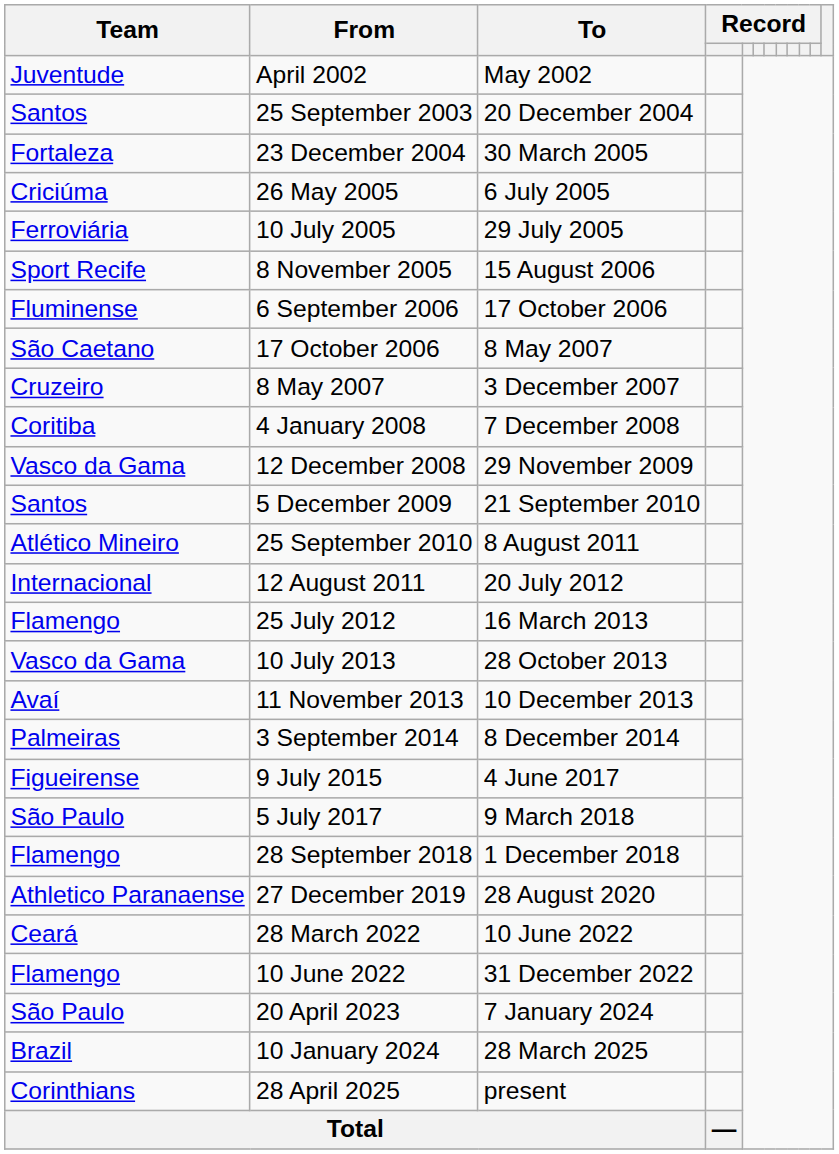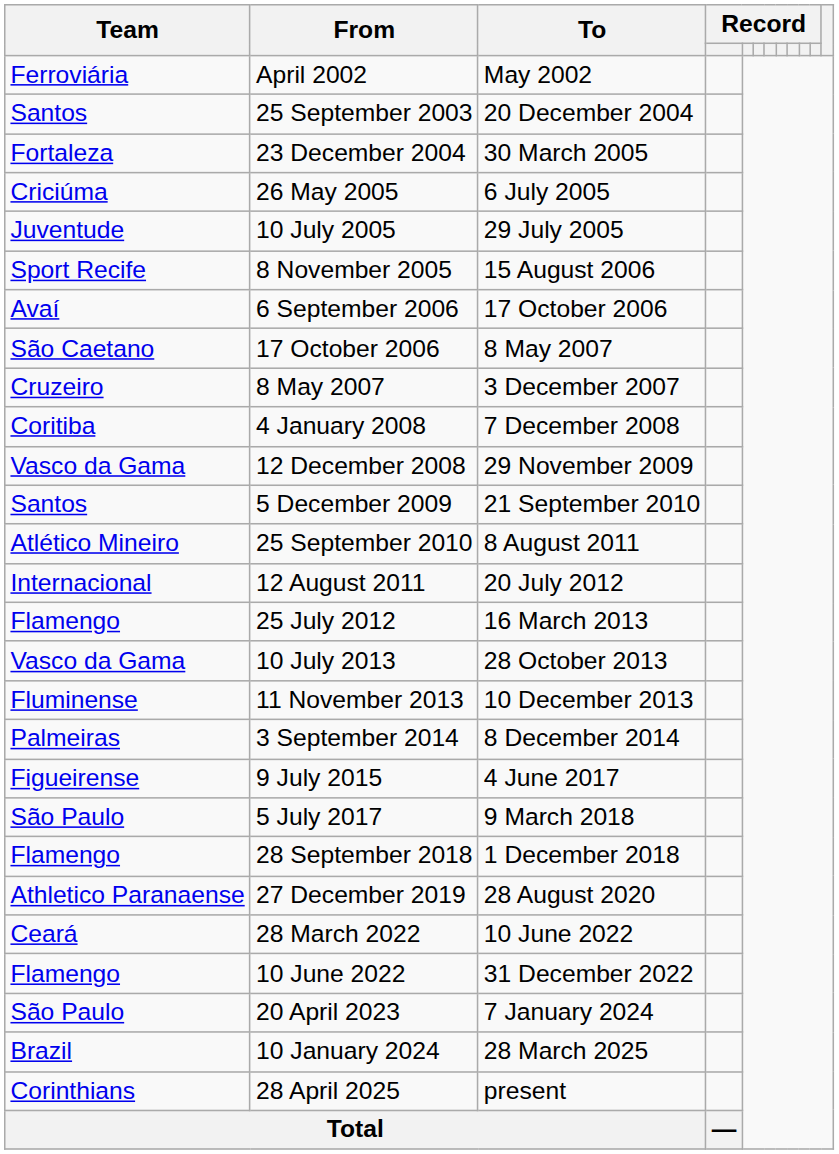April 2002 | Team: Juventude -> Ferroviária
10 July 2005 | Team: Ferroviária -> Juventude
6 September 2006 | Team: Fluminense -> Avaí
11 November 2013 | Team: Avaí -> Fluminense
